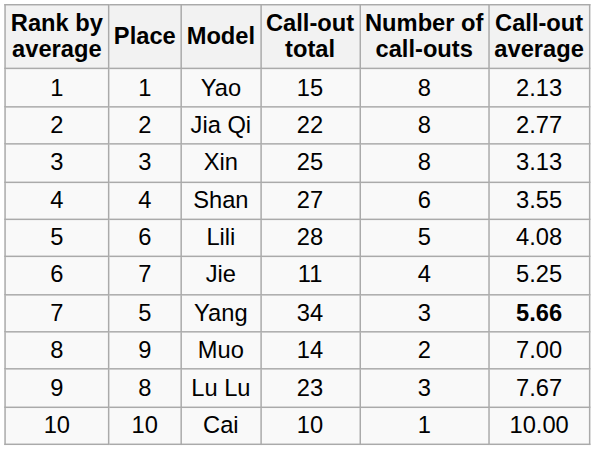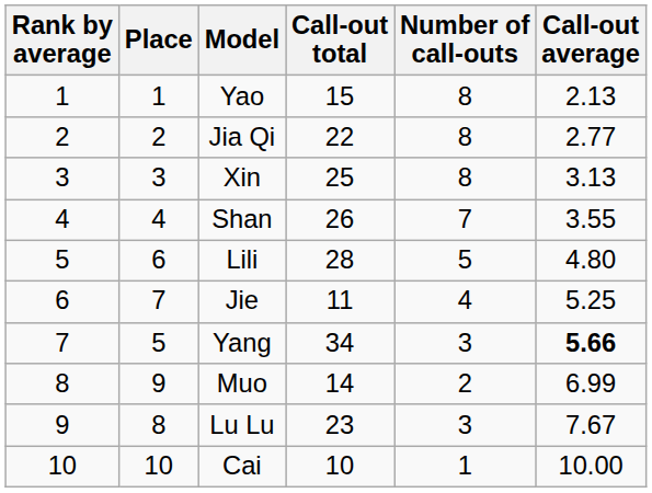Shan | Call-out total: 27 -> 26
Shan | Number of call-outs: 6 -> 7
Lili | Call-out average: 4.08 -> 4.80
Muo | Call-out average: 7.00 -> 6.99
